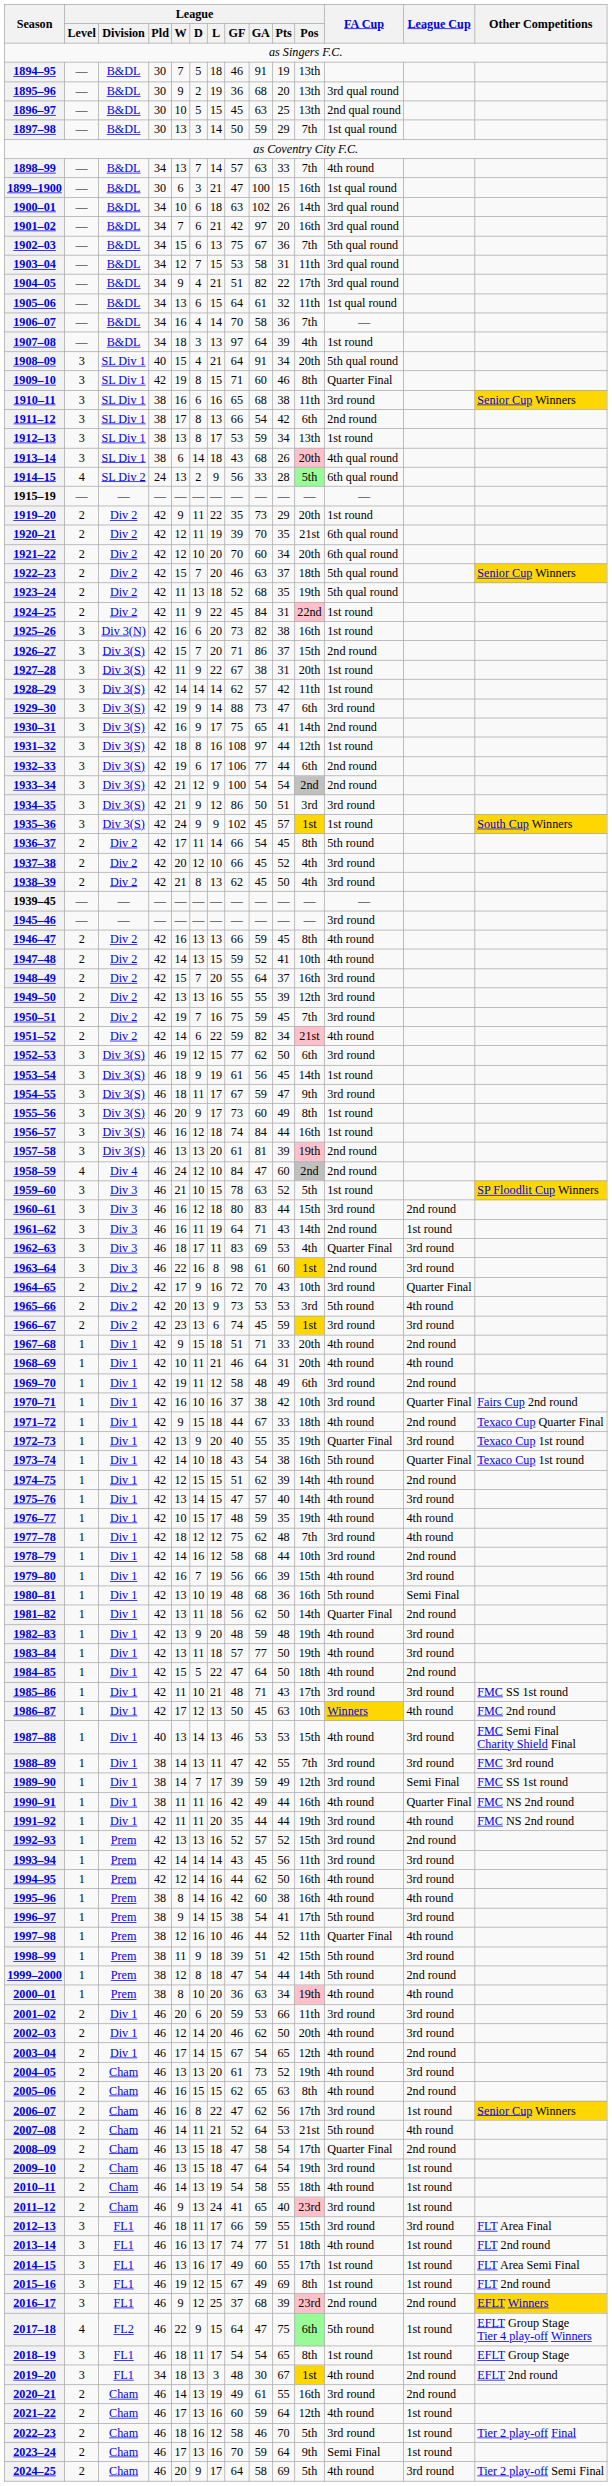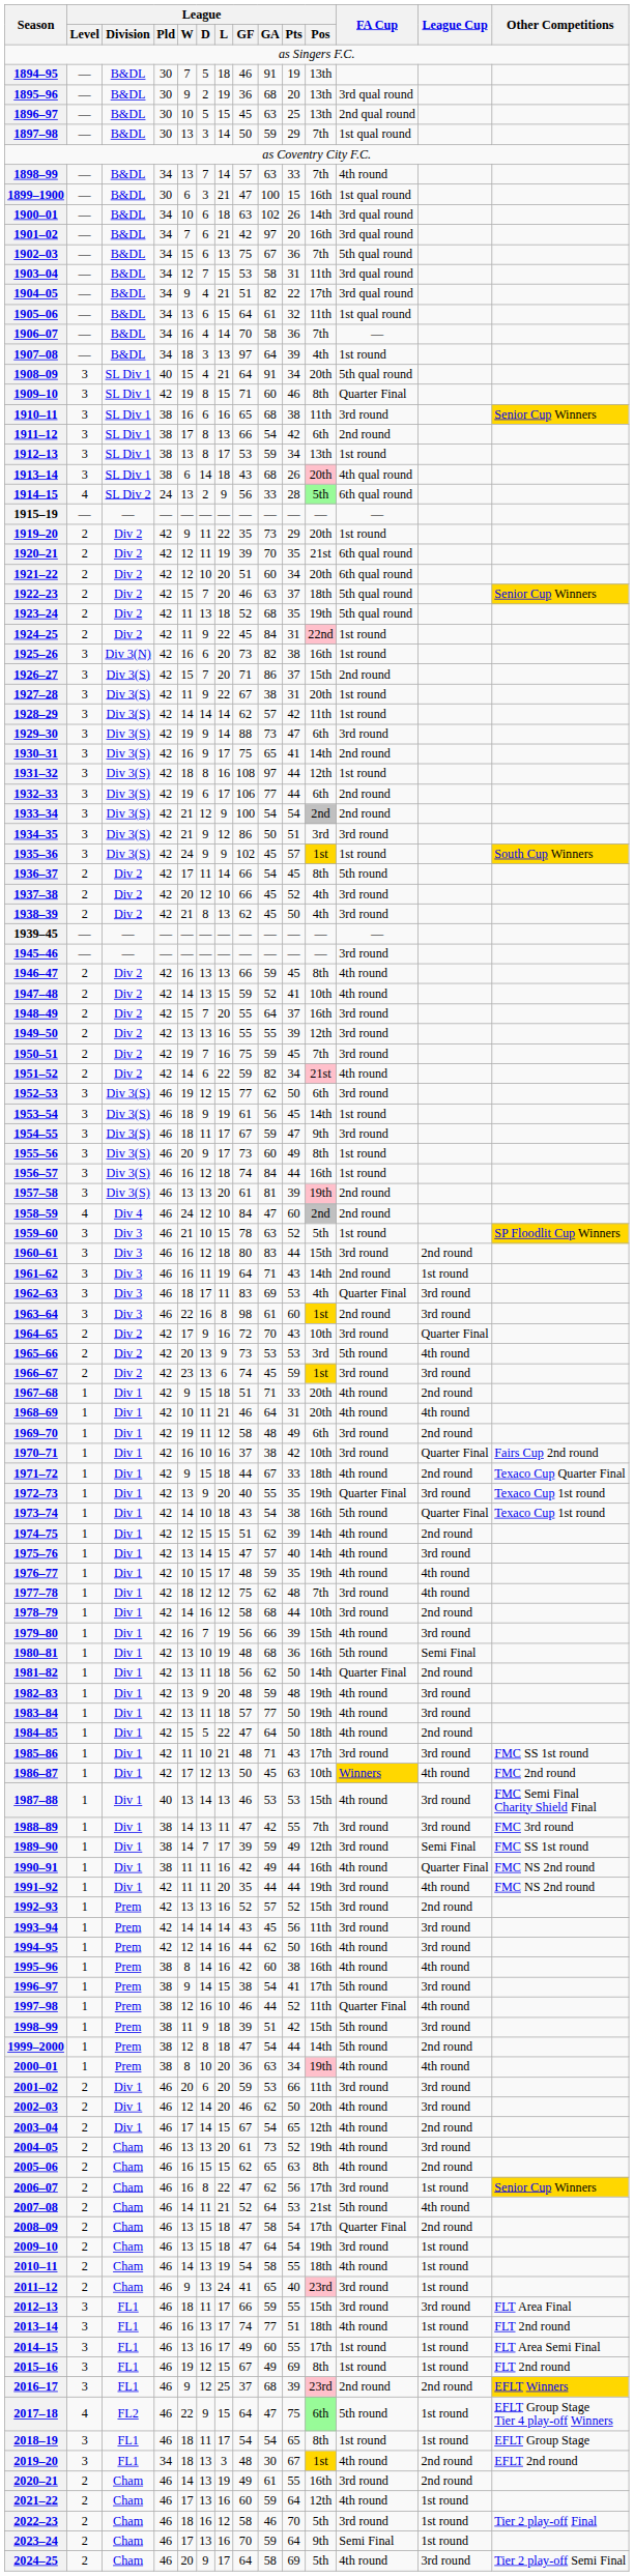1921–22 | League / GF: 70 -> 51
